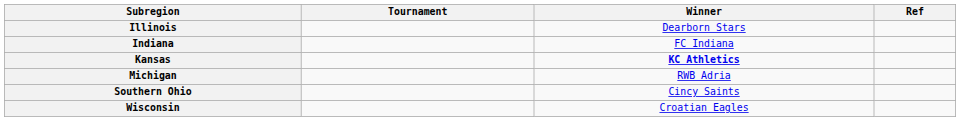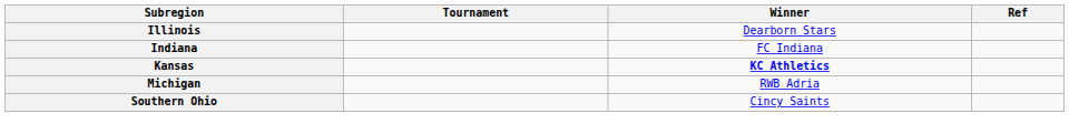- row: Wisconsin | Croatian Eagles
